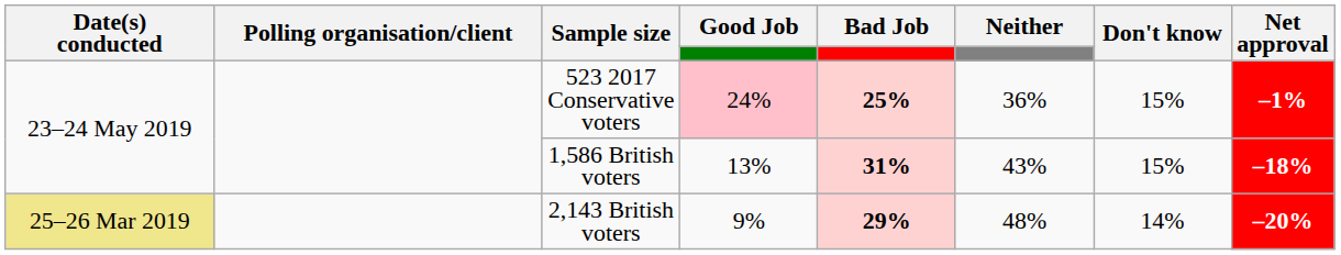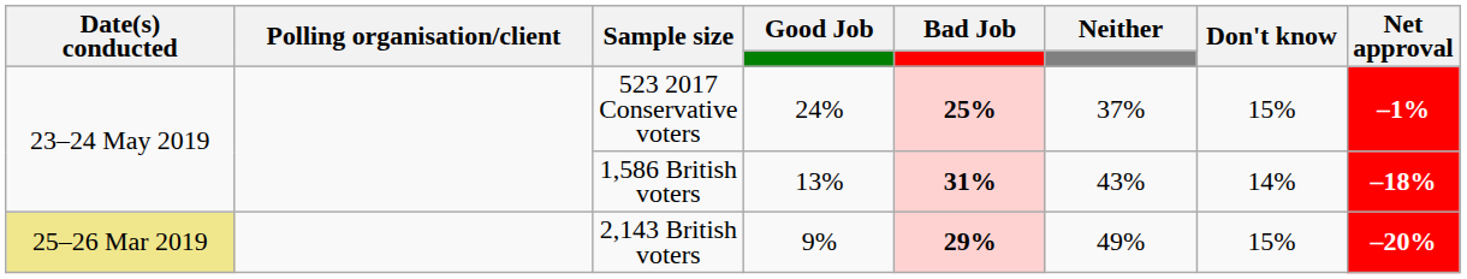523 2017 Conservative voters | Good Job: pink background -> no background
523 2017 Conservative voters | Neither: 36% -> 37%
1,586 British voters | Don't know: 15% -> 14%
2,143 British voters | Neither: 48% -> 49%
2,143 British voters | Don't know: 14% -> 15%
